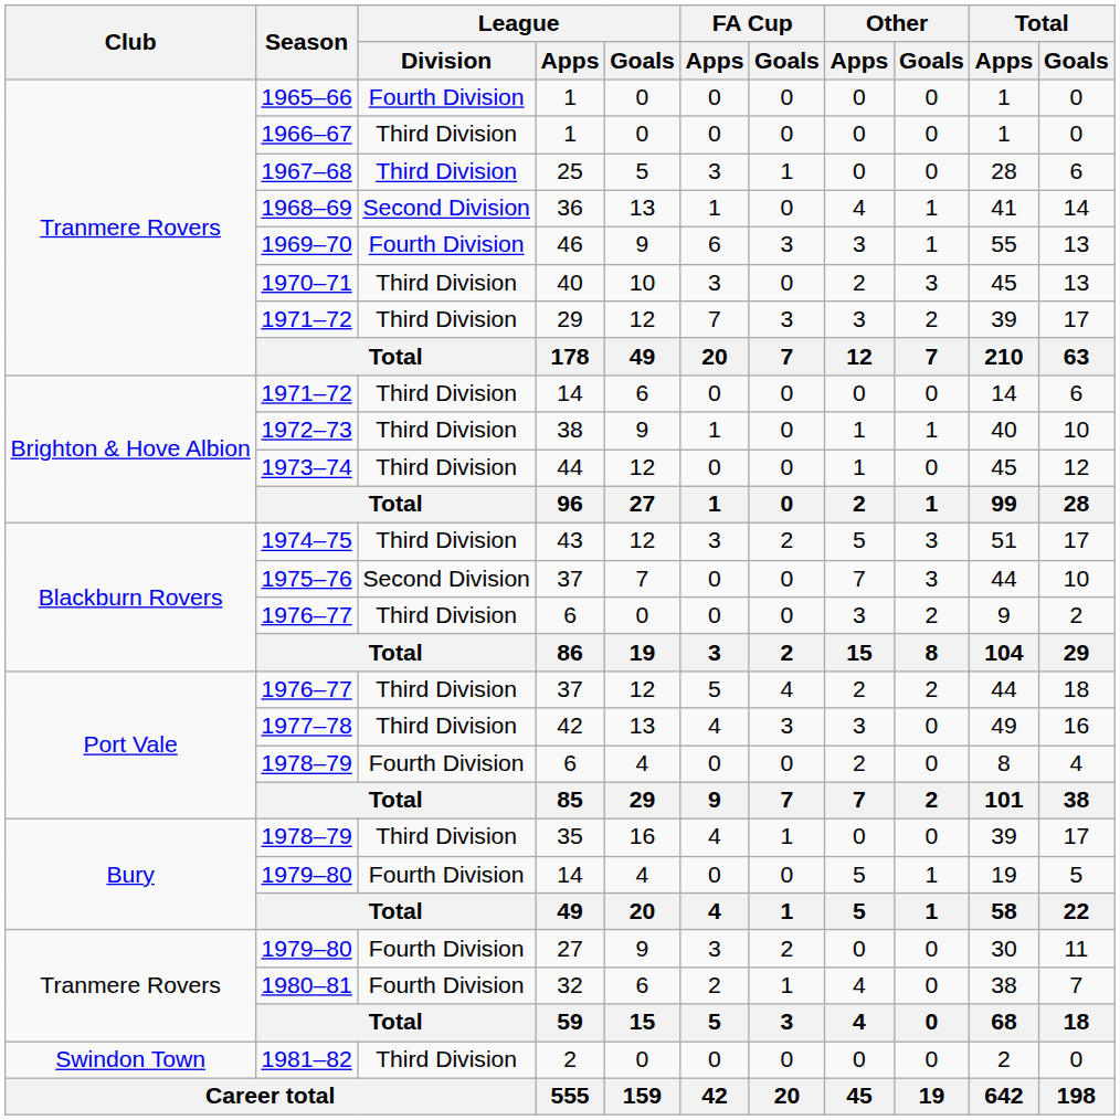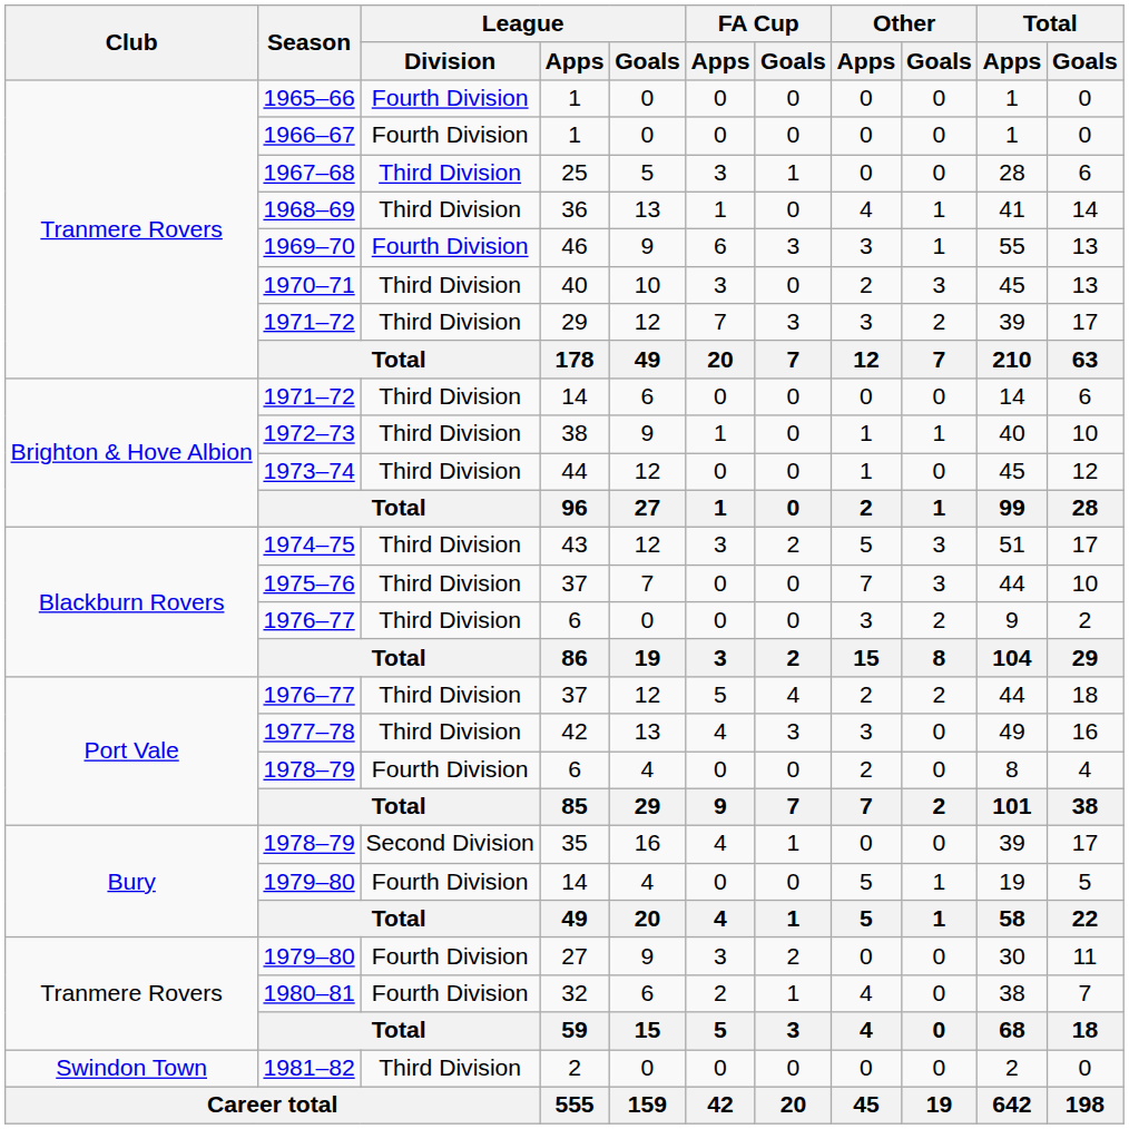1966–67 | League / Division: Third Division -> Fourth Division
1968–69 | League / Division: Second Division -> Third Division
1975–76 | League / Division: Second Division -> Third Division
1978–79 / 35 | League / Division: Third Division -> Second Division
